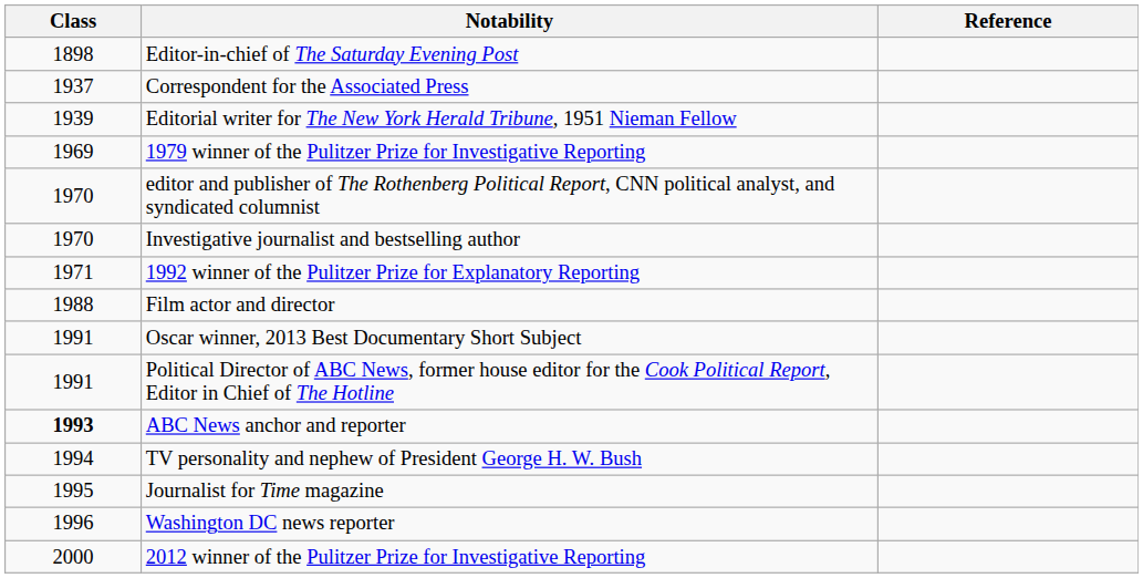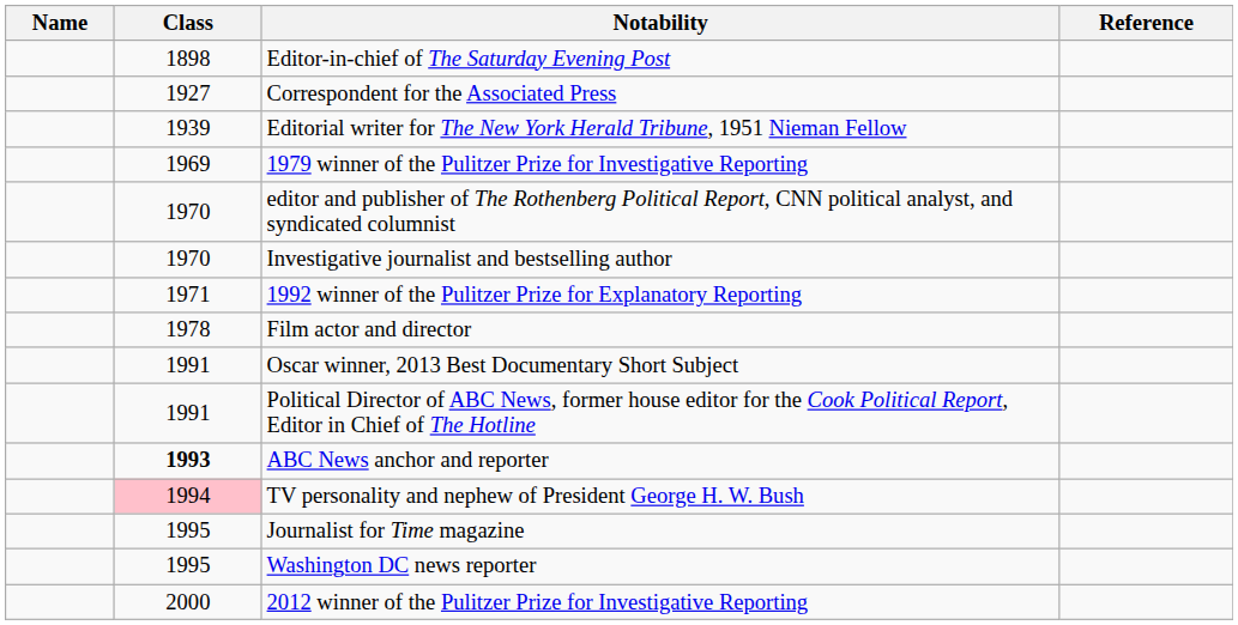+ column: Name
Correspondent for the Associated Press | Class: 1937 -> 1927
Film actor and director | Class: 1988 -> 1978
TV personality and nephew of President George H. W. Bush | Class: no background -> pink background
Washington DC news reporter | Class: 1996 -> 1995
